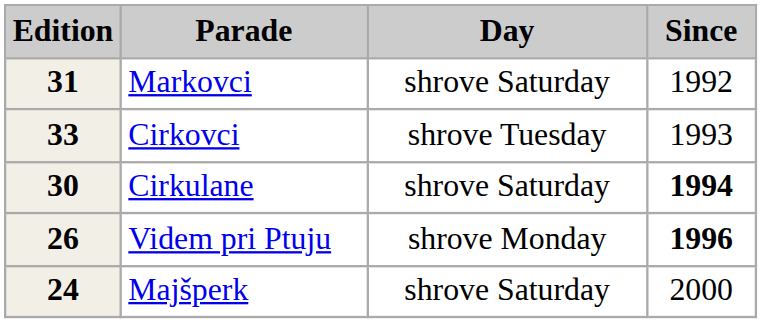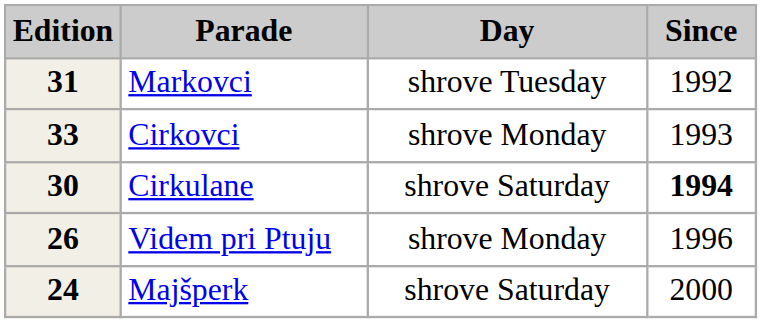Markovci | Day: shrove Saturday -> shrove Tuesday
Cirkovci | Day: shrove Tuesday -> shrove Monday
Videm pri Ptuju | Since: bold -> normal
